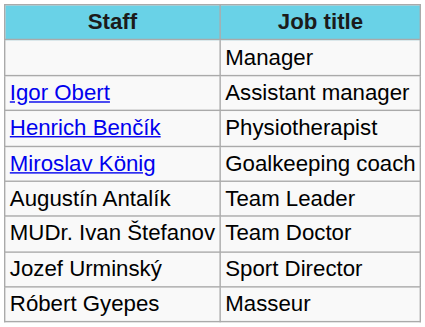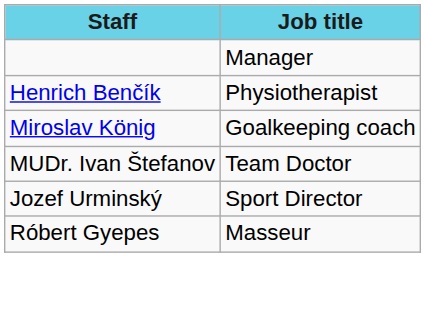- row: Igor Obert | Assistant manager
- row: Augustín Antalík | Team Leader
